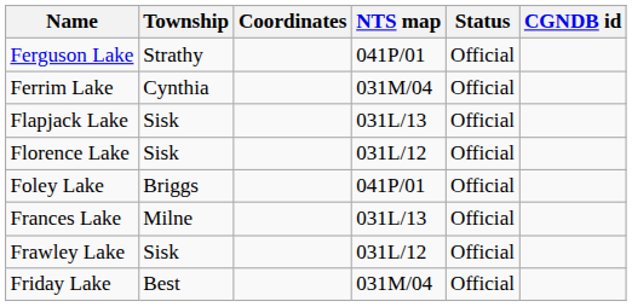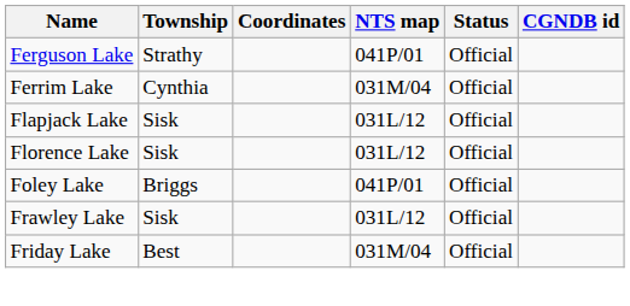Flapjack Lake | NTS map: 031L/13 -> 031L/12
- row: Frances Lake | Milne | 031L/13 | Official
